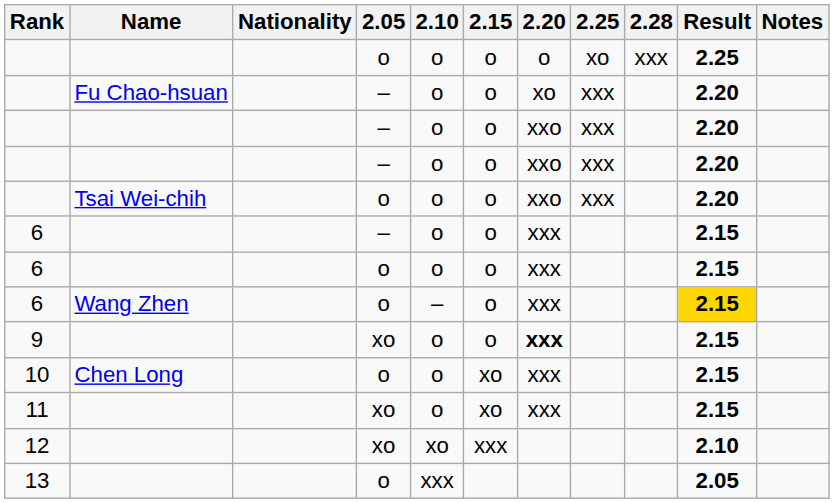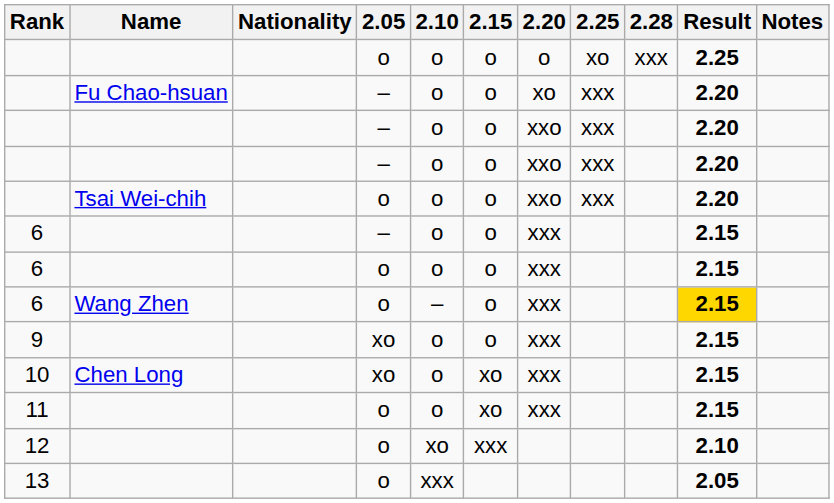9 | 2.20: bold -> normal
10 | 2.05: o -> xo
11 | 2.05: xo -> o
12 | 2.05: xo -> o
